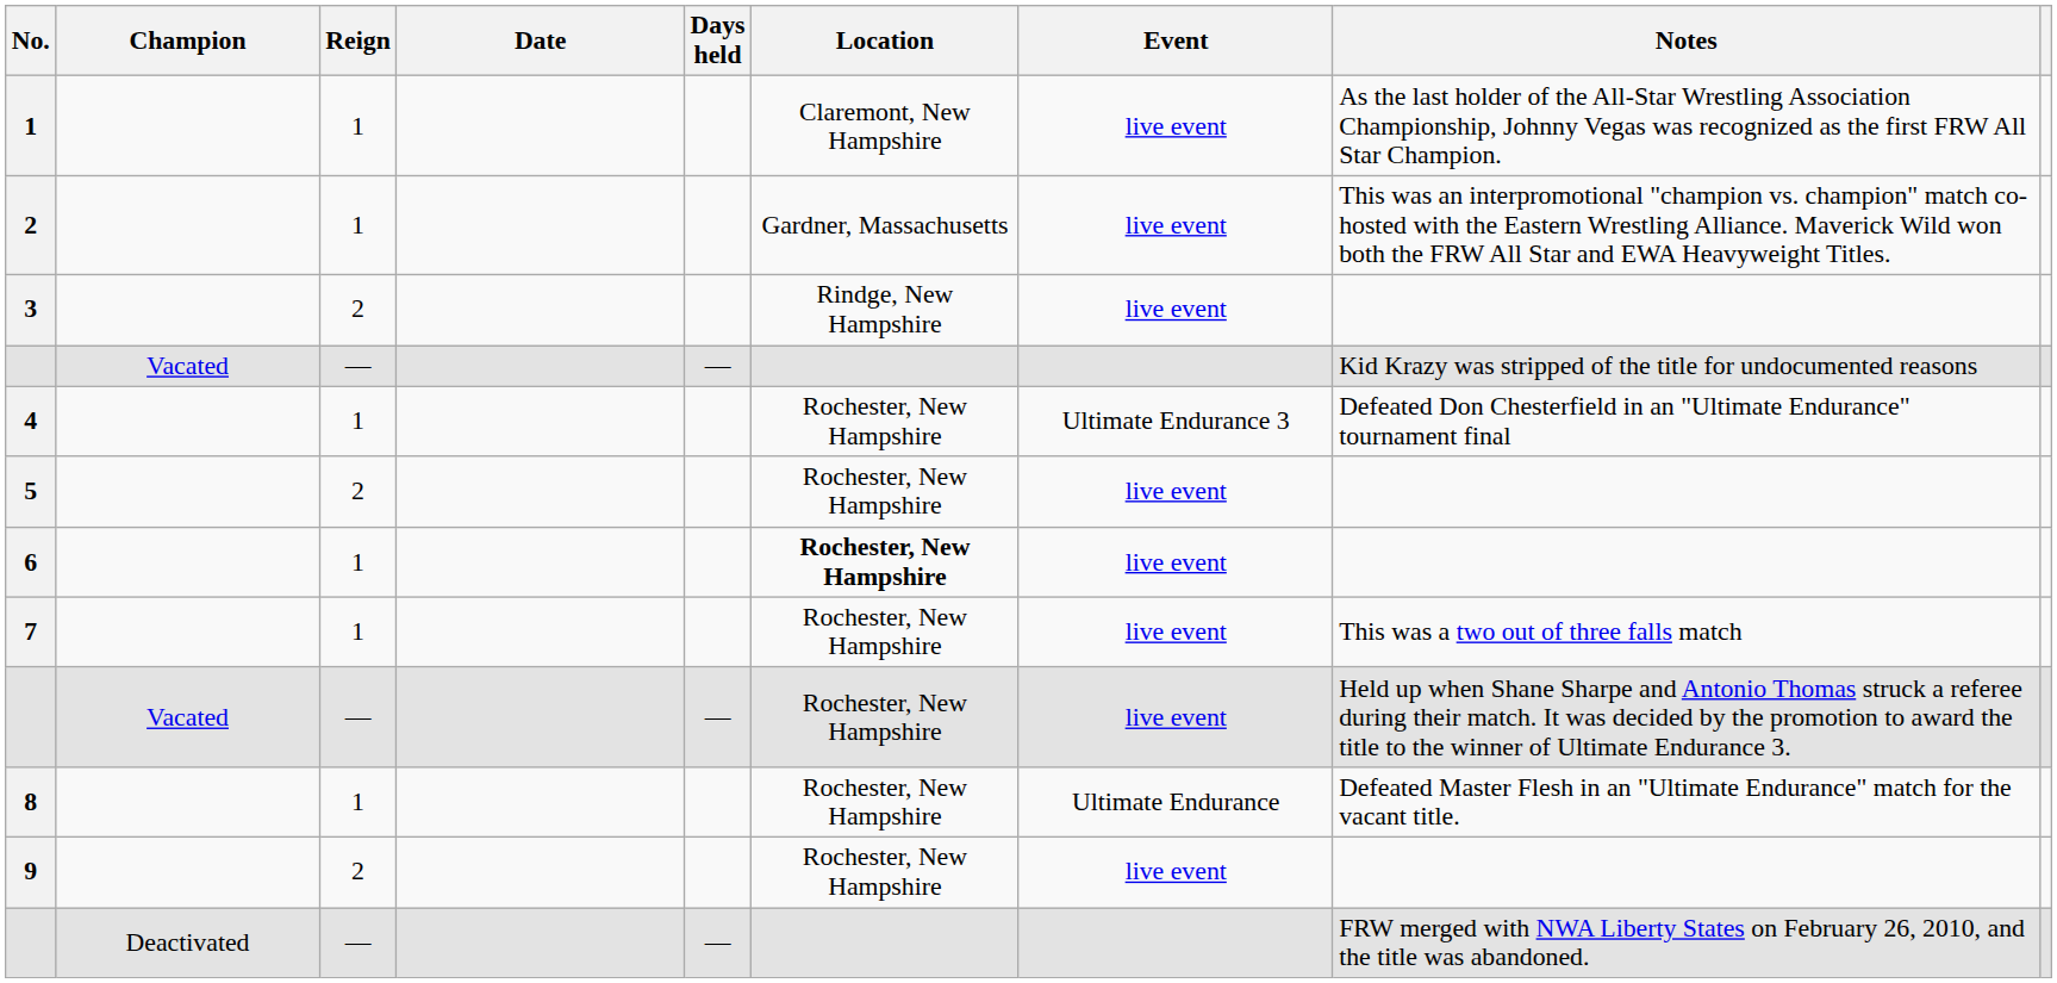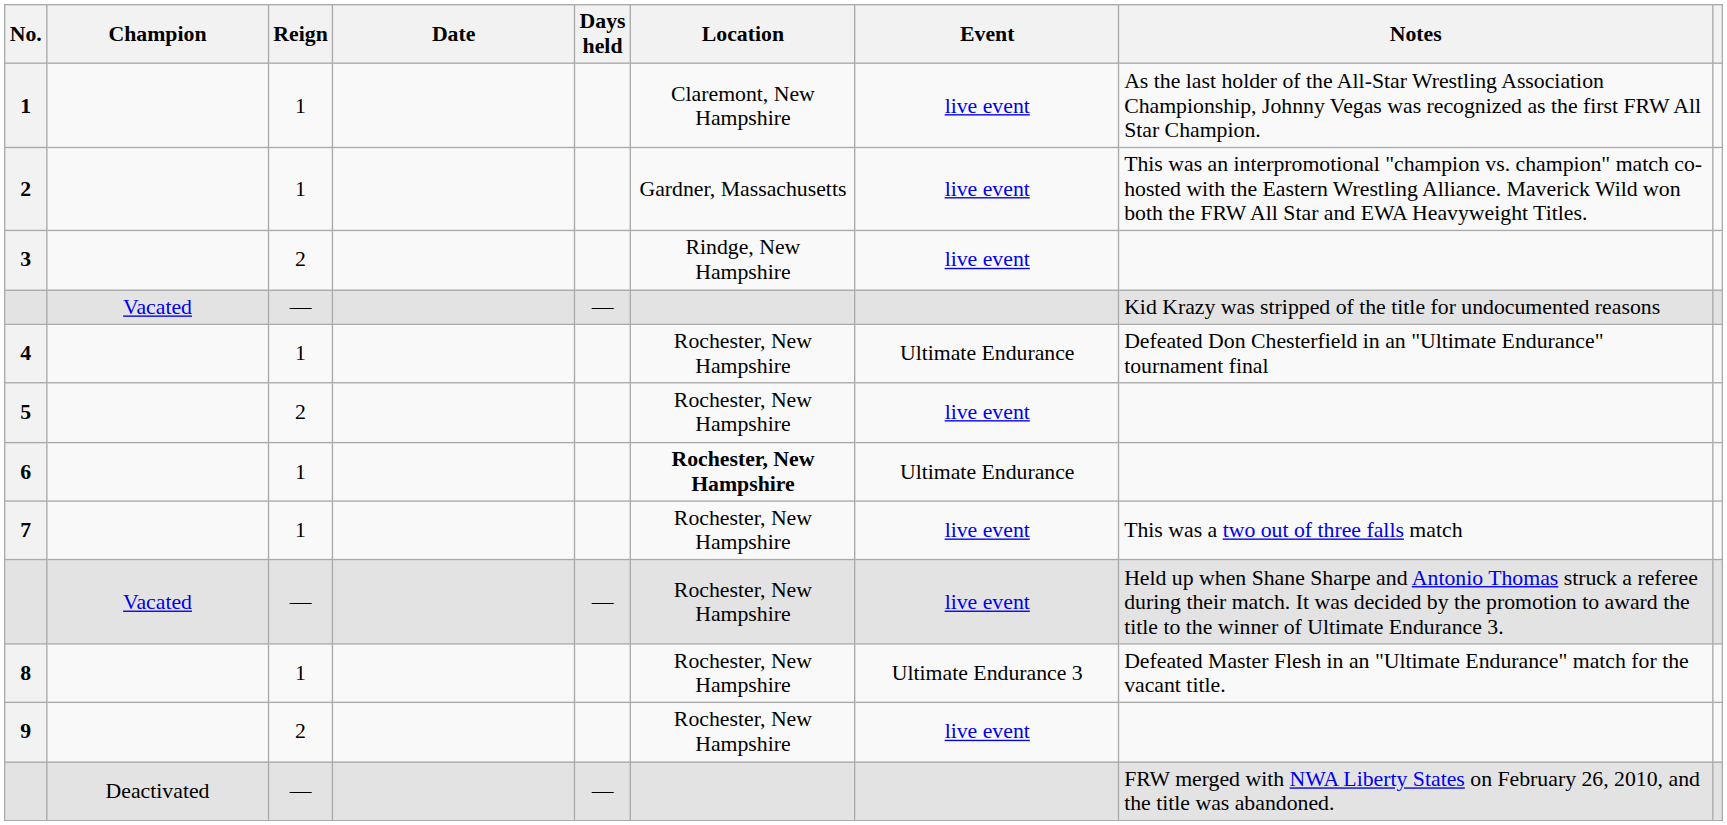4 | Event: Ultimate Endurance 3 -> Ultimate Endurance
6 | Event: live event -> Ultimate Endurance
8 | Event: Ultimate Endurance -> Ultimate Endurance 3
